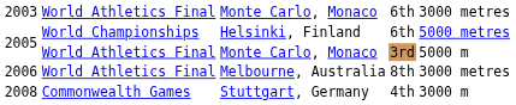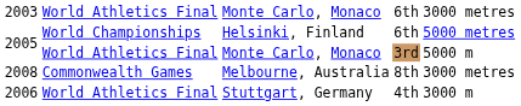Melbourne, Australia | column 1: 2006 -> 2008
Melbourne, Australia | column 2: World Athletics Final -> Commonwealth Games
Stuttgart, Germany | column 1: 2008 -> 2006
Stuttgart, Germany | column 2: Commonwealth Games -> World Athletics Final
